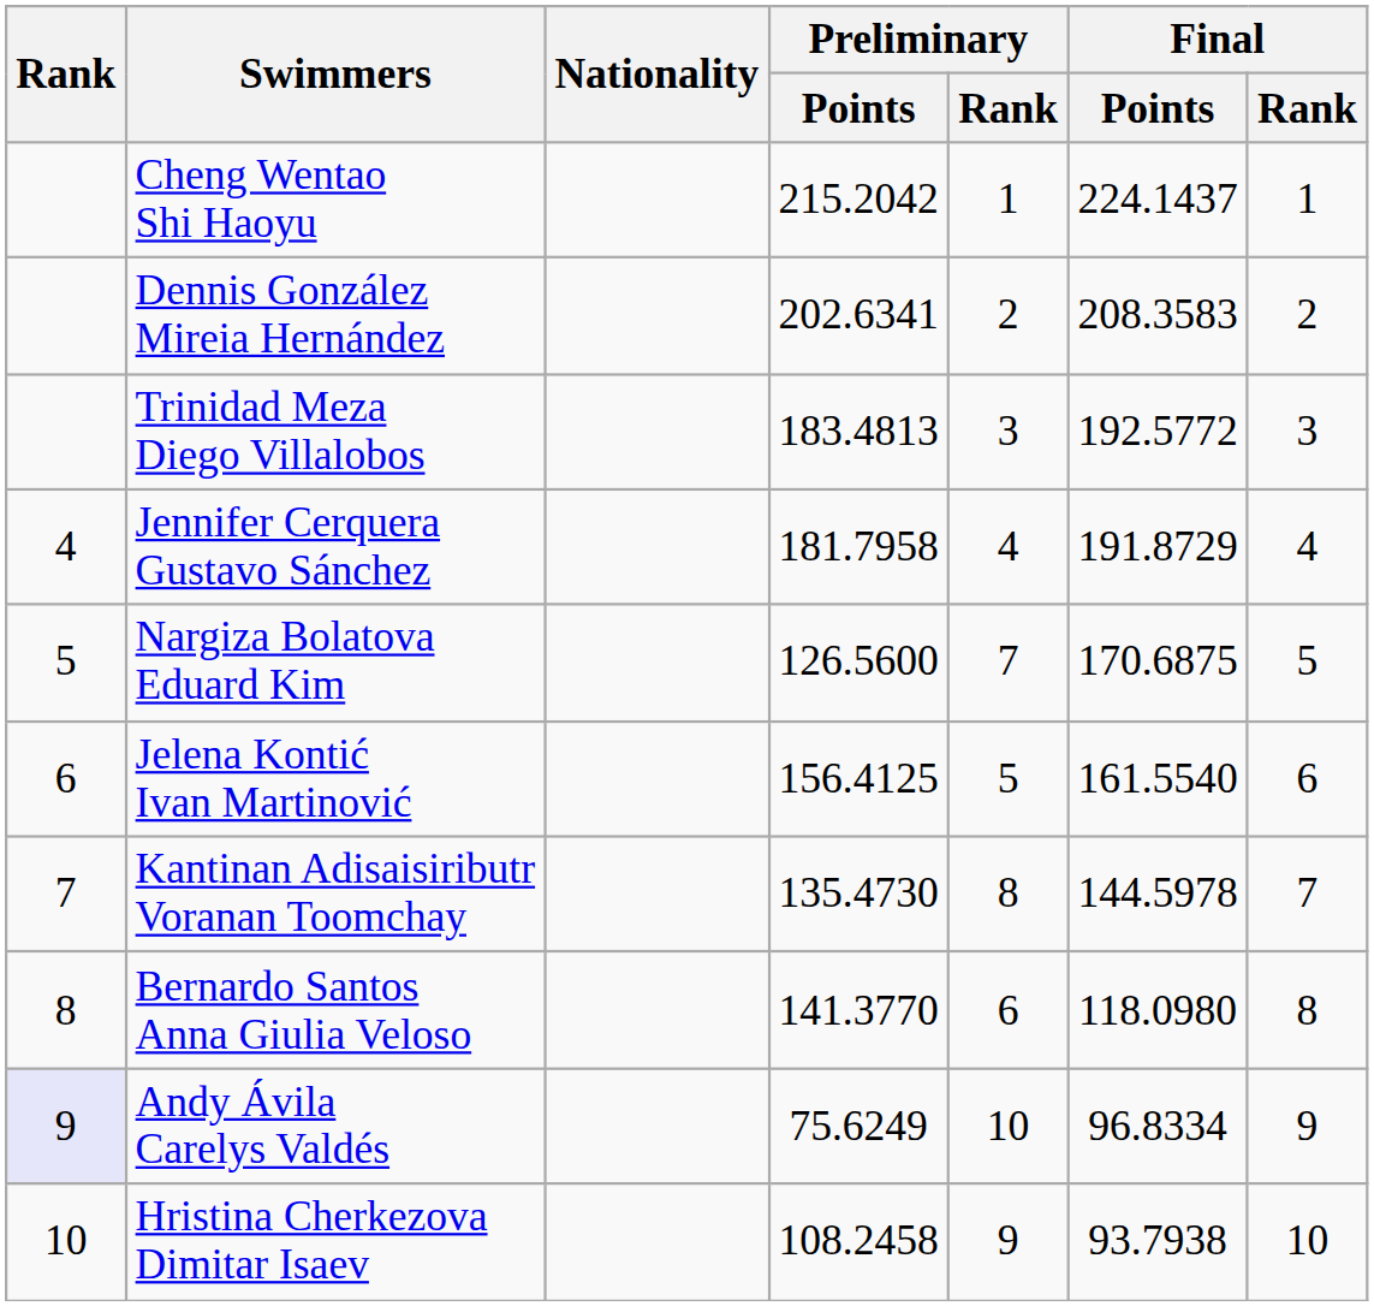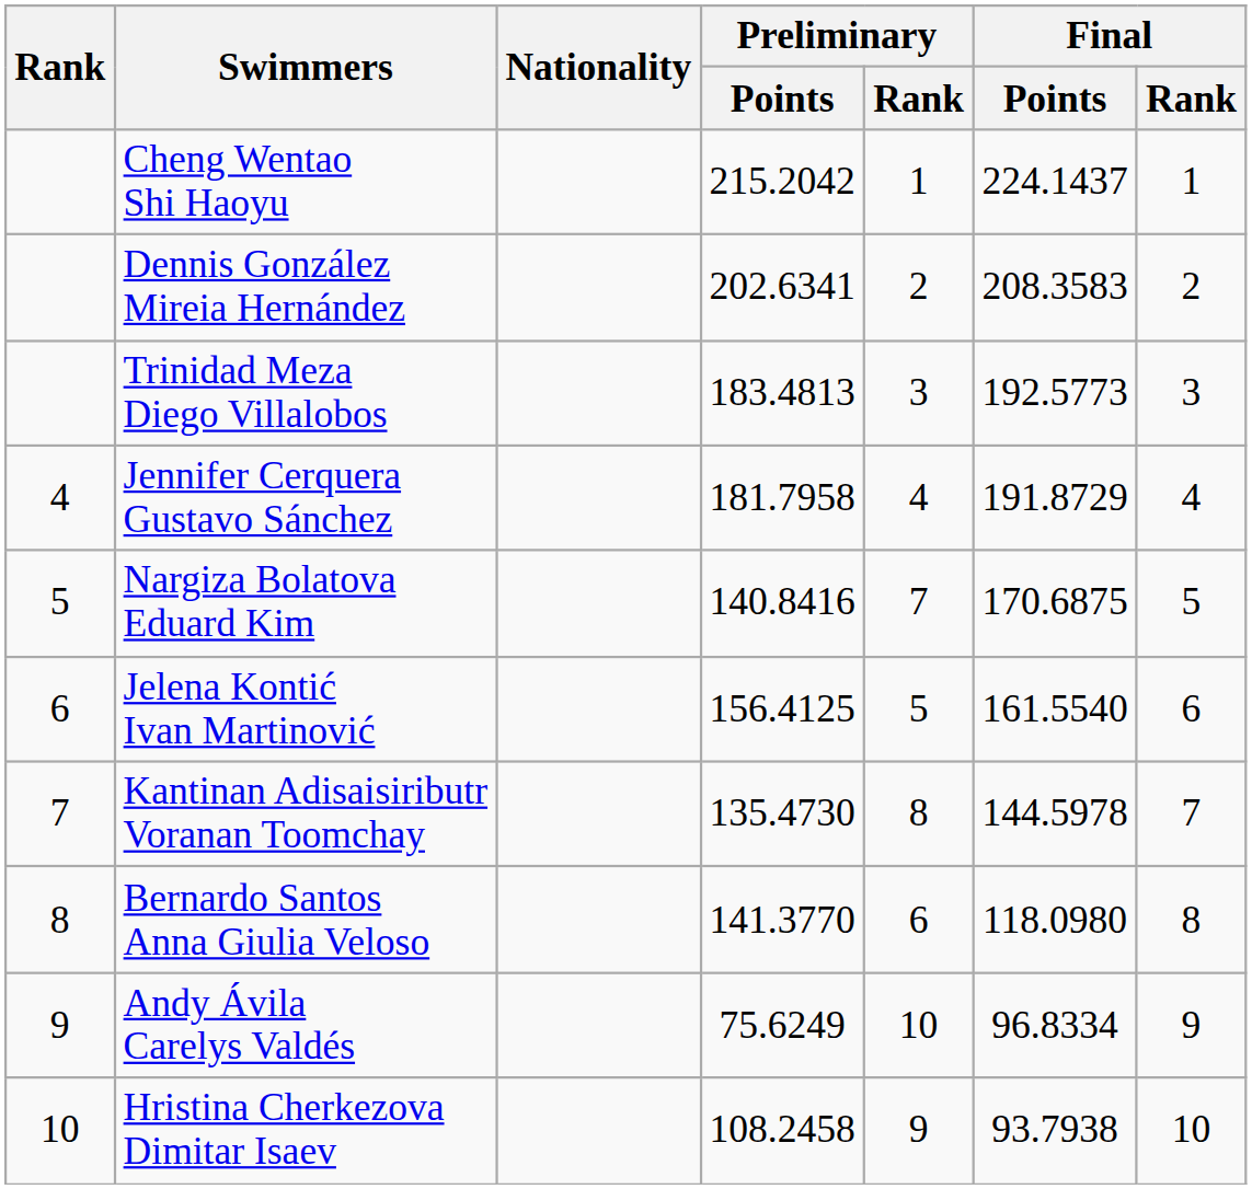Trinidad Meza Diego Villalobos | Final / Points: 192.5772 -> 192.5773
Nargiza Bolatova Eduard Kim | Preliminary / Points: 126.5600 -> 140.8416
Andy Ávila Carelys Valdés | Rank: lavender background -> no background
